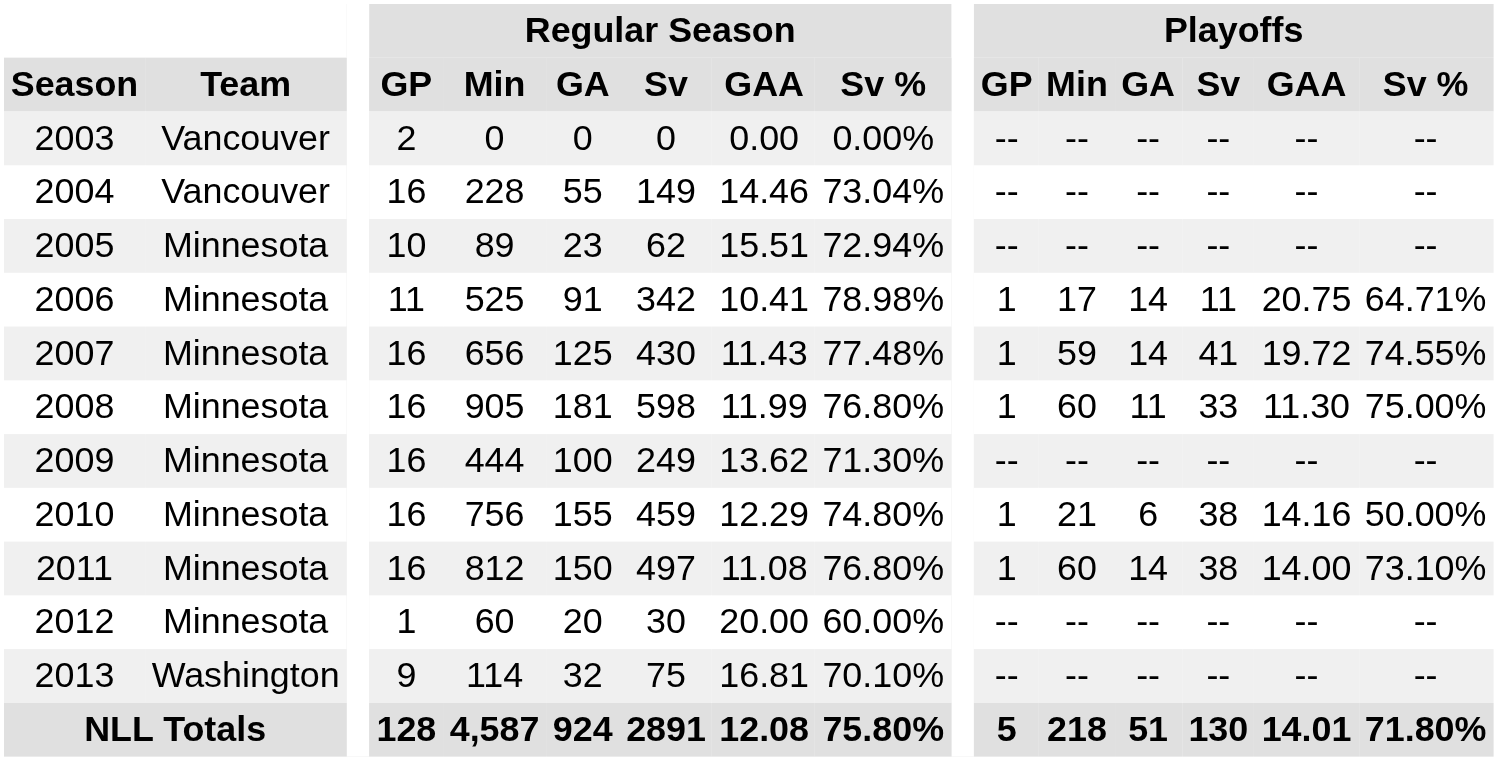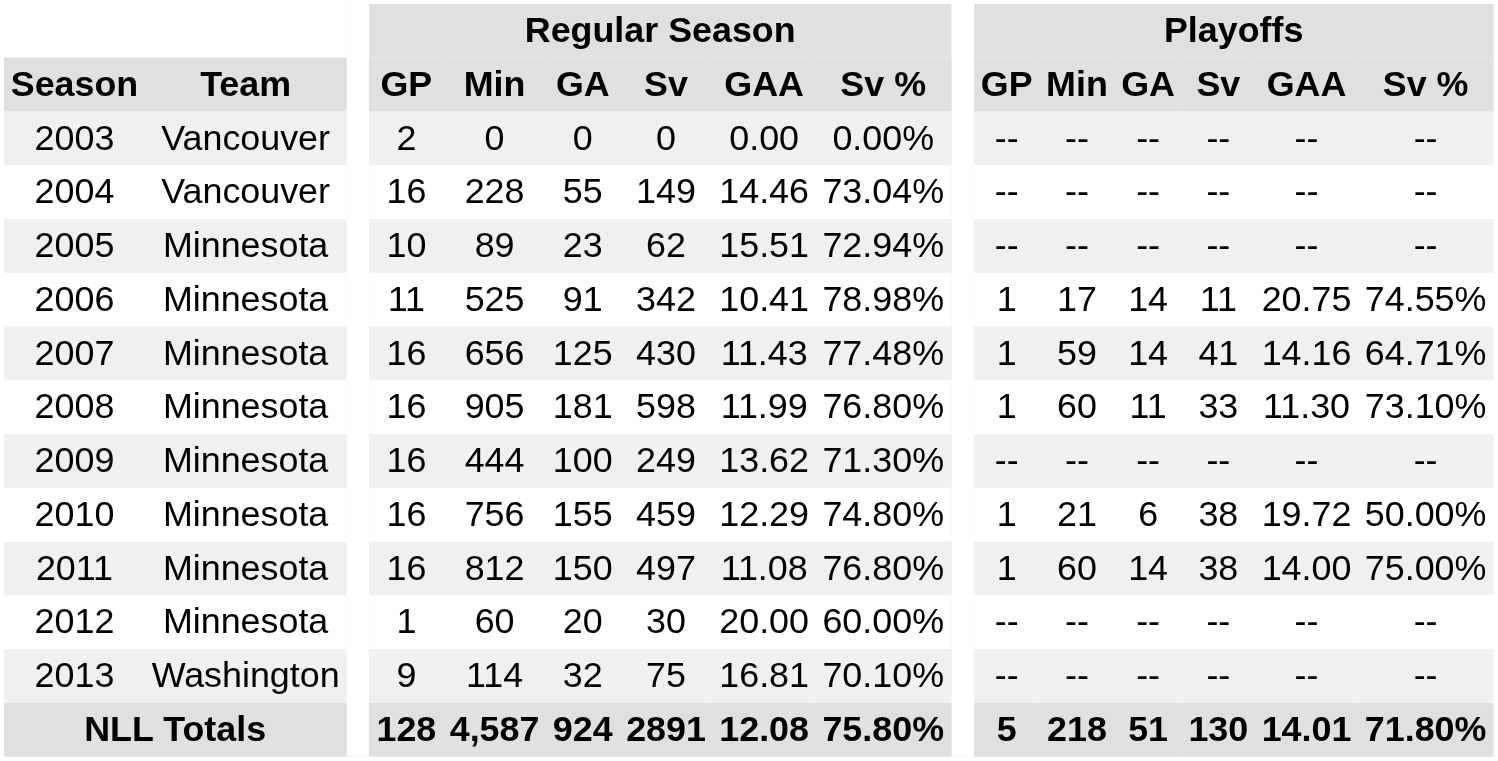2006 | Playoffs / Sv %: 64.71% -> 74.55%
2007 | Playoffs / GAA: 19.72 -> 14.16
2007 | Playoffs / Sv %: 74.55% -> 64.71%
2008 | Playoffs / Sv %: 75.00% -> 73.10%
2010 | Playoffs / GAA: 14.16 -> 19.72
2011 | Playoffs / Sv %: 73.10% -> 75.00%
